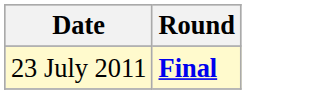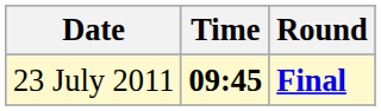+ column: Time | 09:45
